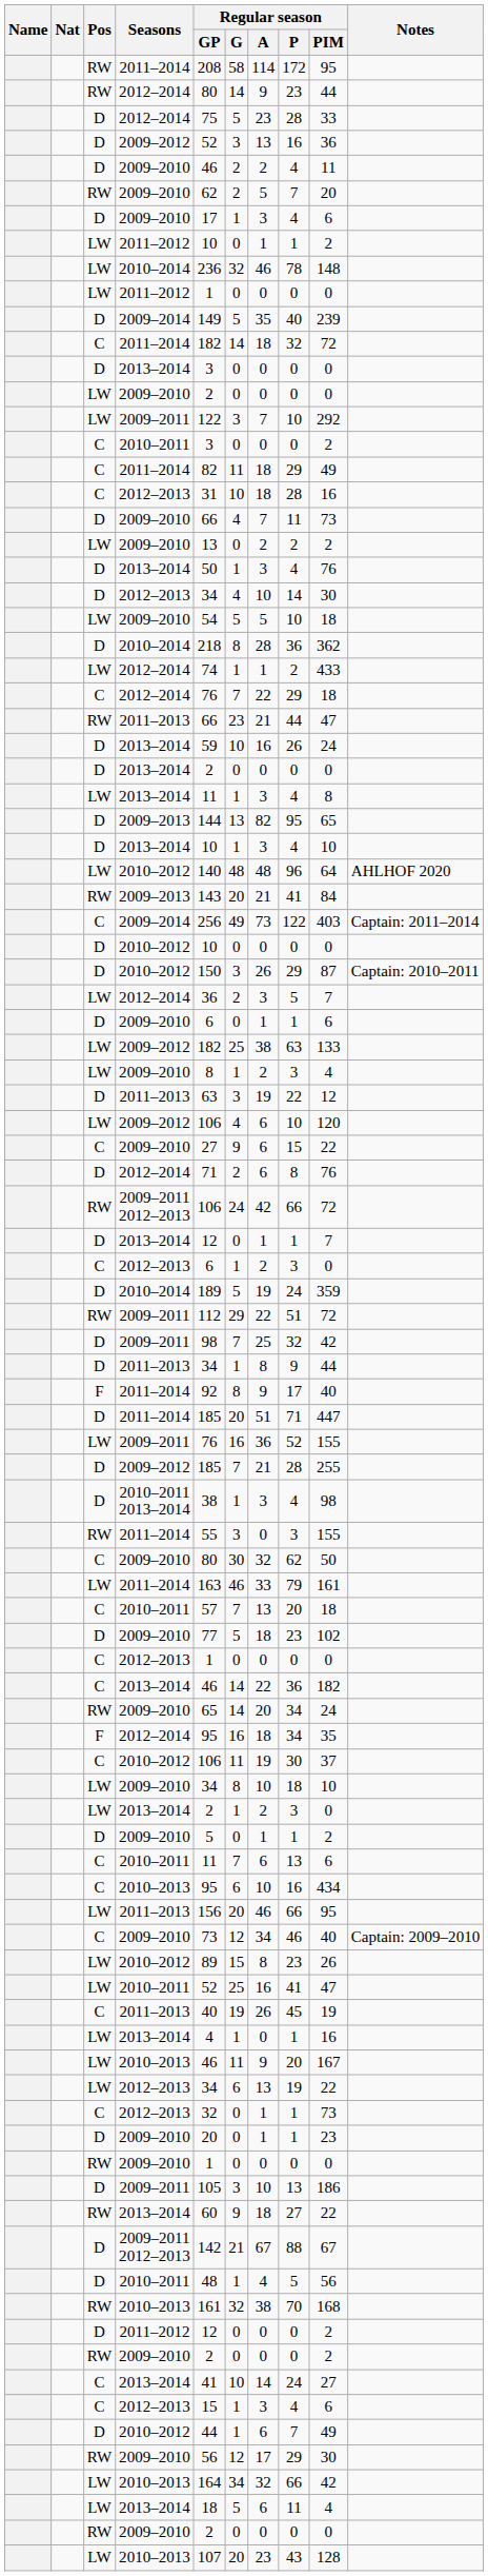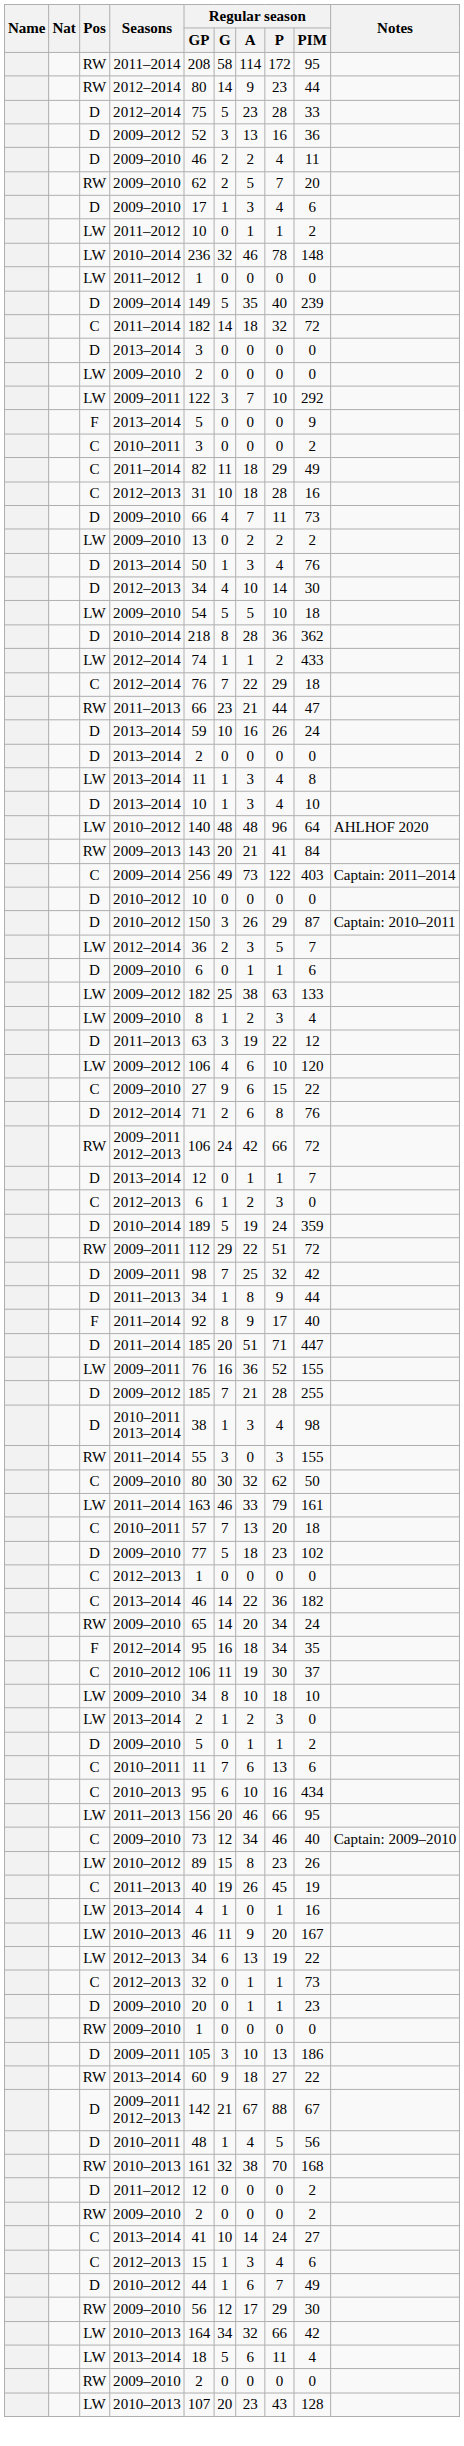+ row: F | 2013–2014 | 5 | 0 | 0 | 0 | 9
- row: D | 2009–2013 | 144 | 13 | 82 | 95 | 65
- row: LW | 2010–2011 | 52 | 25 | 16 | 41 | 47
